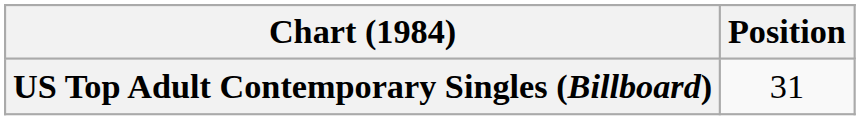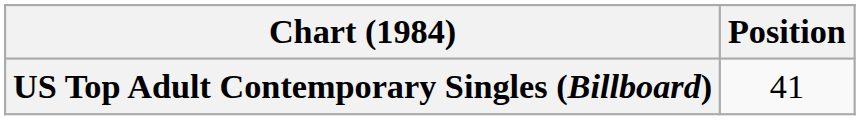US Top Adult Contemporary Singles (Billboard) | Position: 31 -> 41
